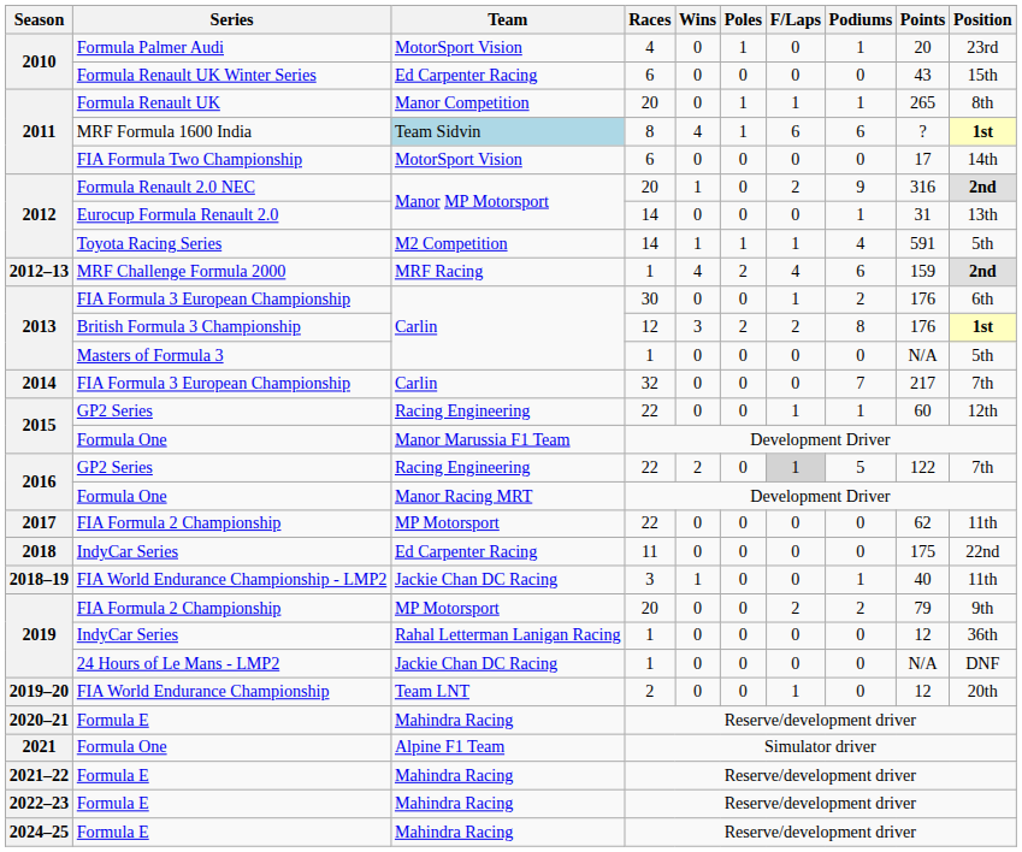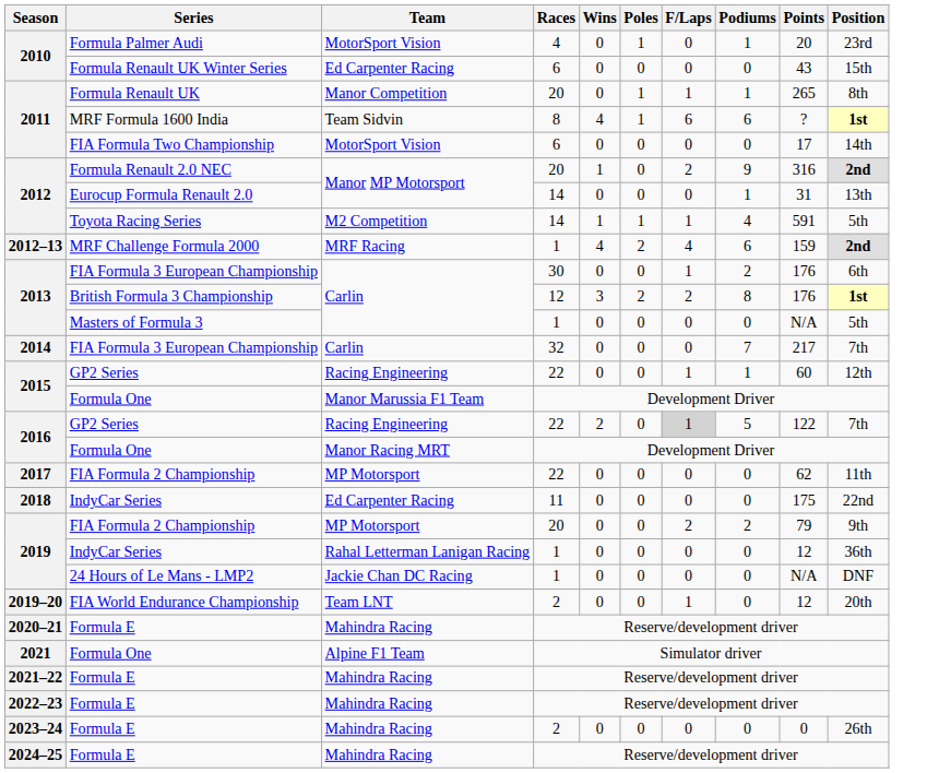MRF Formula 1600 India | Team: lightblue background -> no background
- row: 2018–19 | FIA World Endurance Championship - LMP2 | Jackie Chan DC Racing | 3 | 1 | 0 | 0 | 1 | 40 | 11th
+ row: 2023–24 | Formula E | Mahindra Racing | 2 | 0 | 0 | 0 | 0 | 0 | 26th
